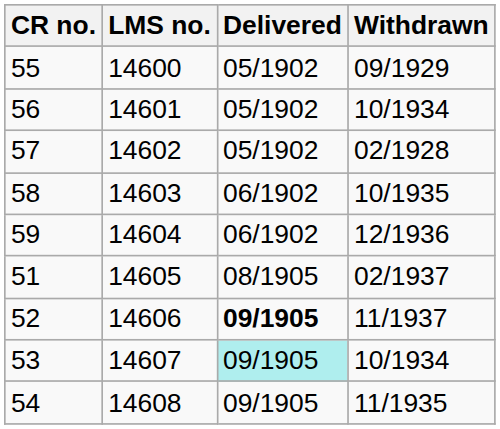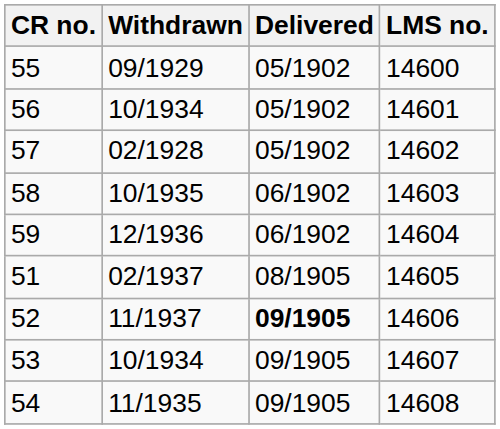columns swapped: LMS no. <-> Withdrawn
53 | Delivered: paleturquoise background -> no background
